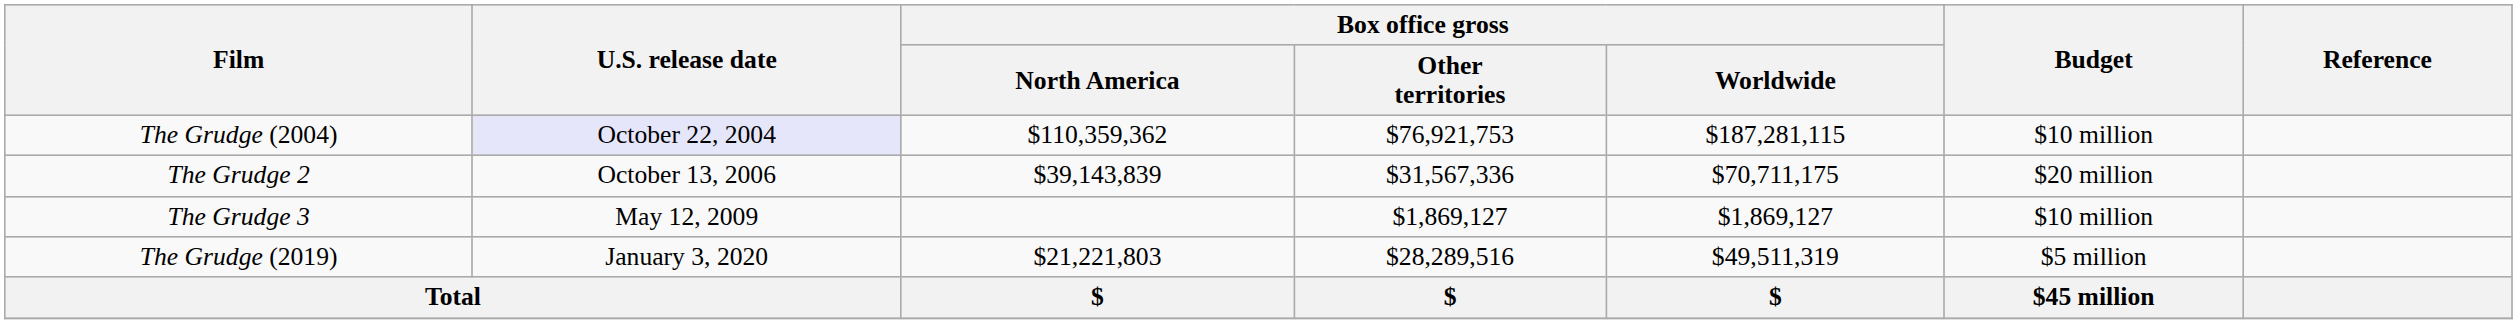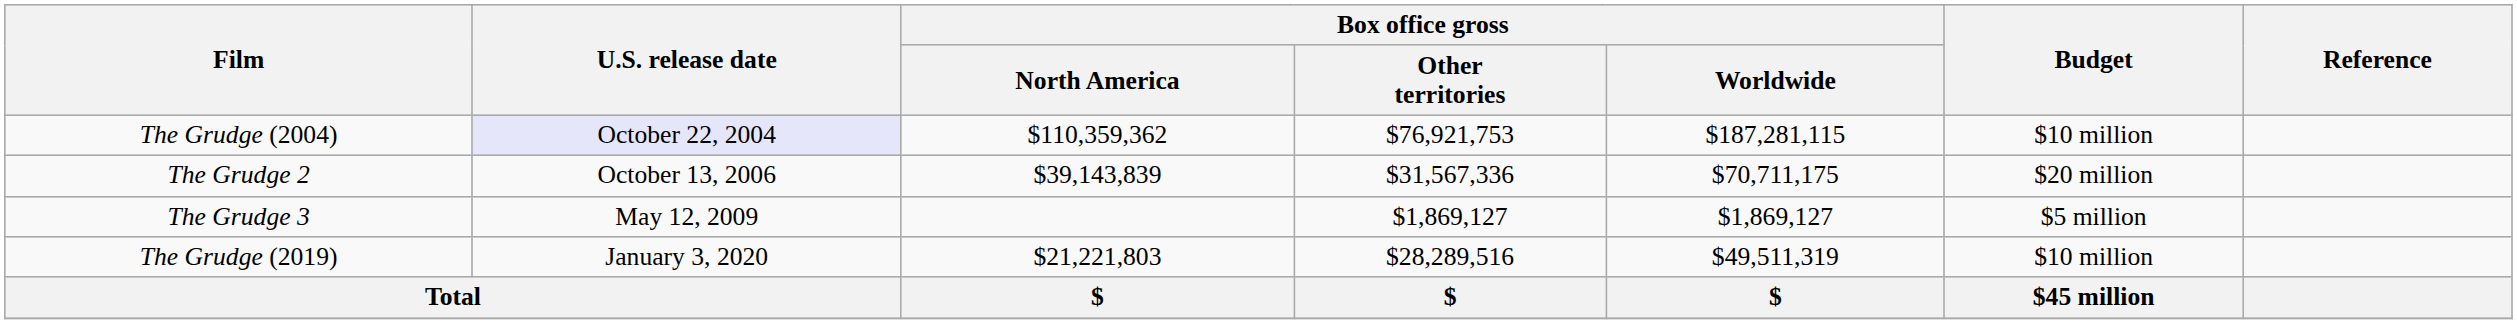The Grudge 3 | Budget: $10 million -> $5 million
The Grudge (2019) | Budget: $5 million -> $10 million
